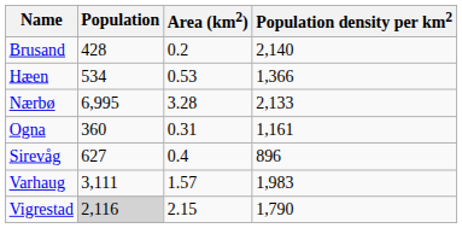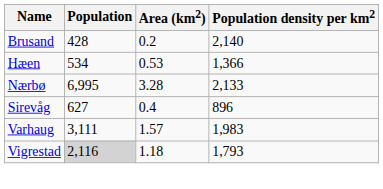- row: Ogna | 360 | 0.31 | 1,161
Vigrestad | Area (km2): 2.15 -> 1.18
Vigrestad | Population density per km2: 1,790 -> 1,793
